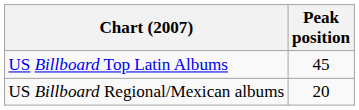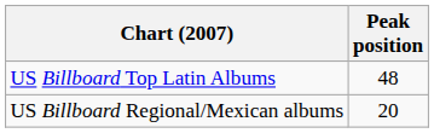US Billboard Top Latin Albums | Peak position: 45 -> 48
